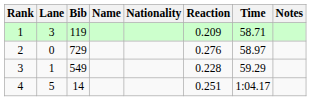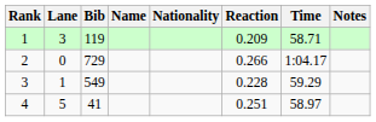2 | Reaction: 0.276 -> 0.266
2 | Time: 58.97 -> 1:04.17
4 | Bib: 14 -> 41
4 | Time: 1:04.17 -> 58.97
